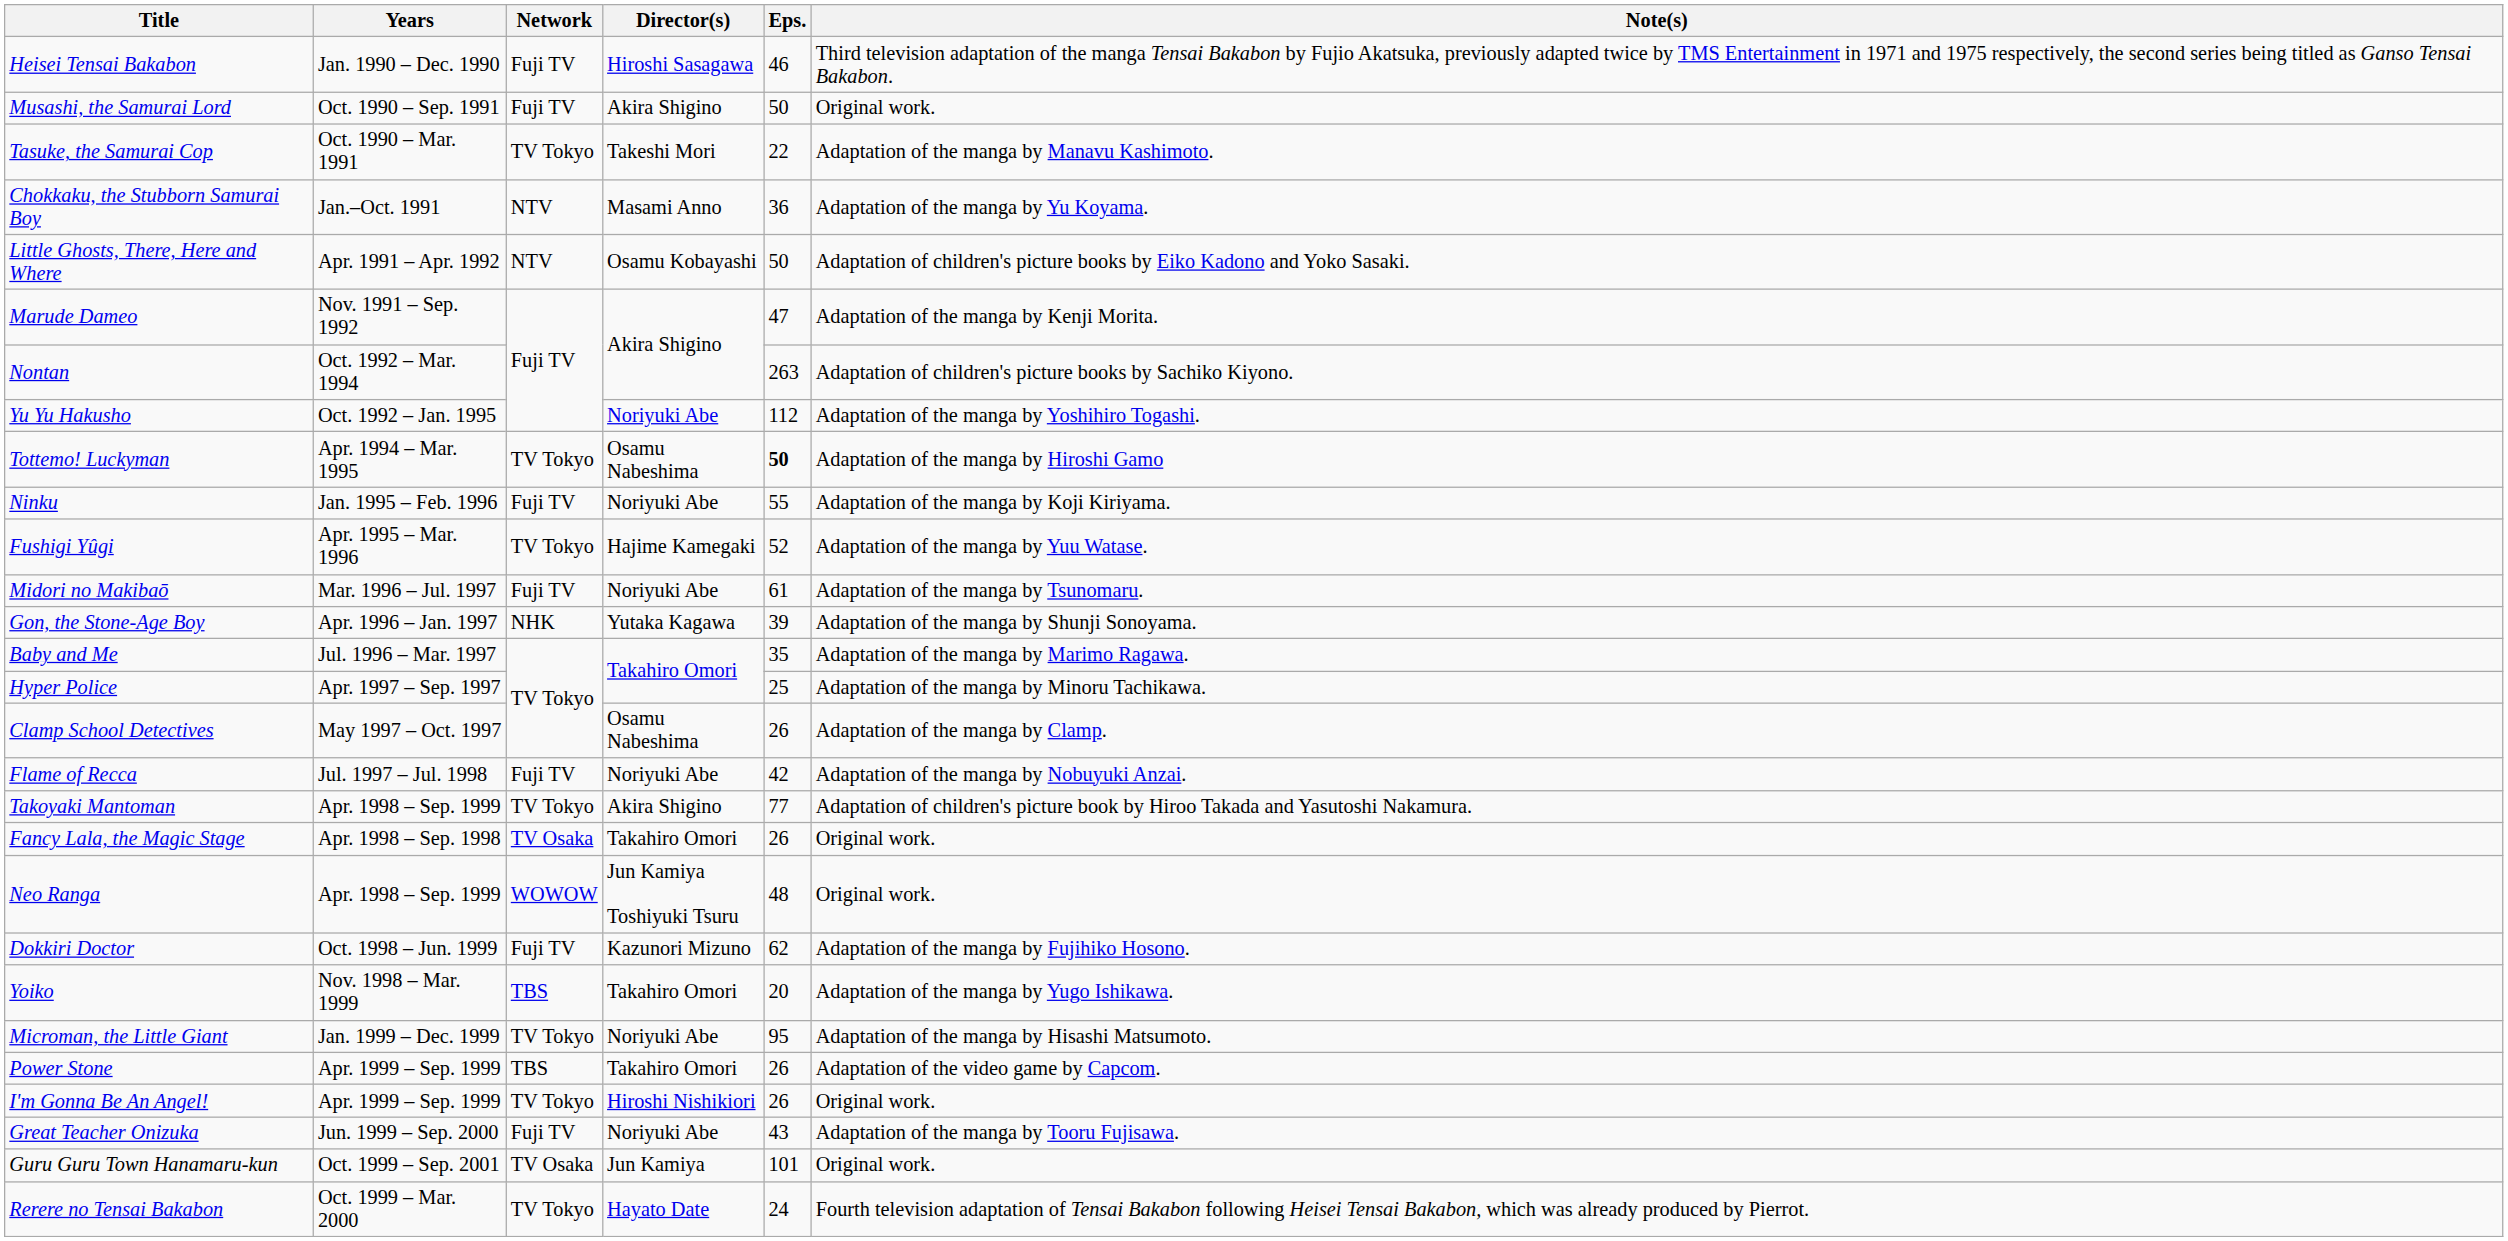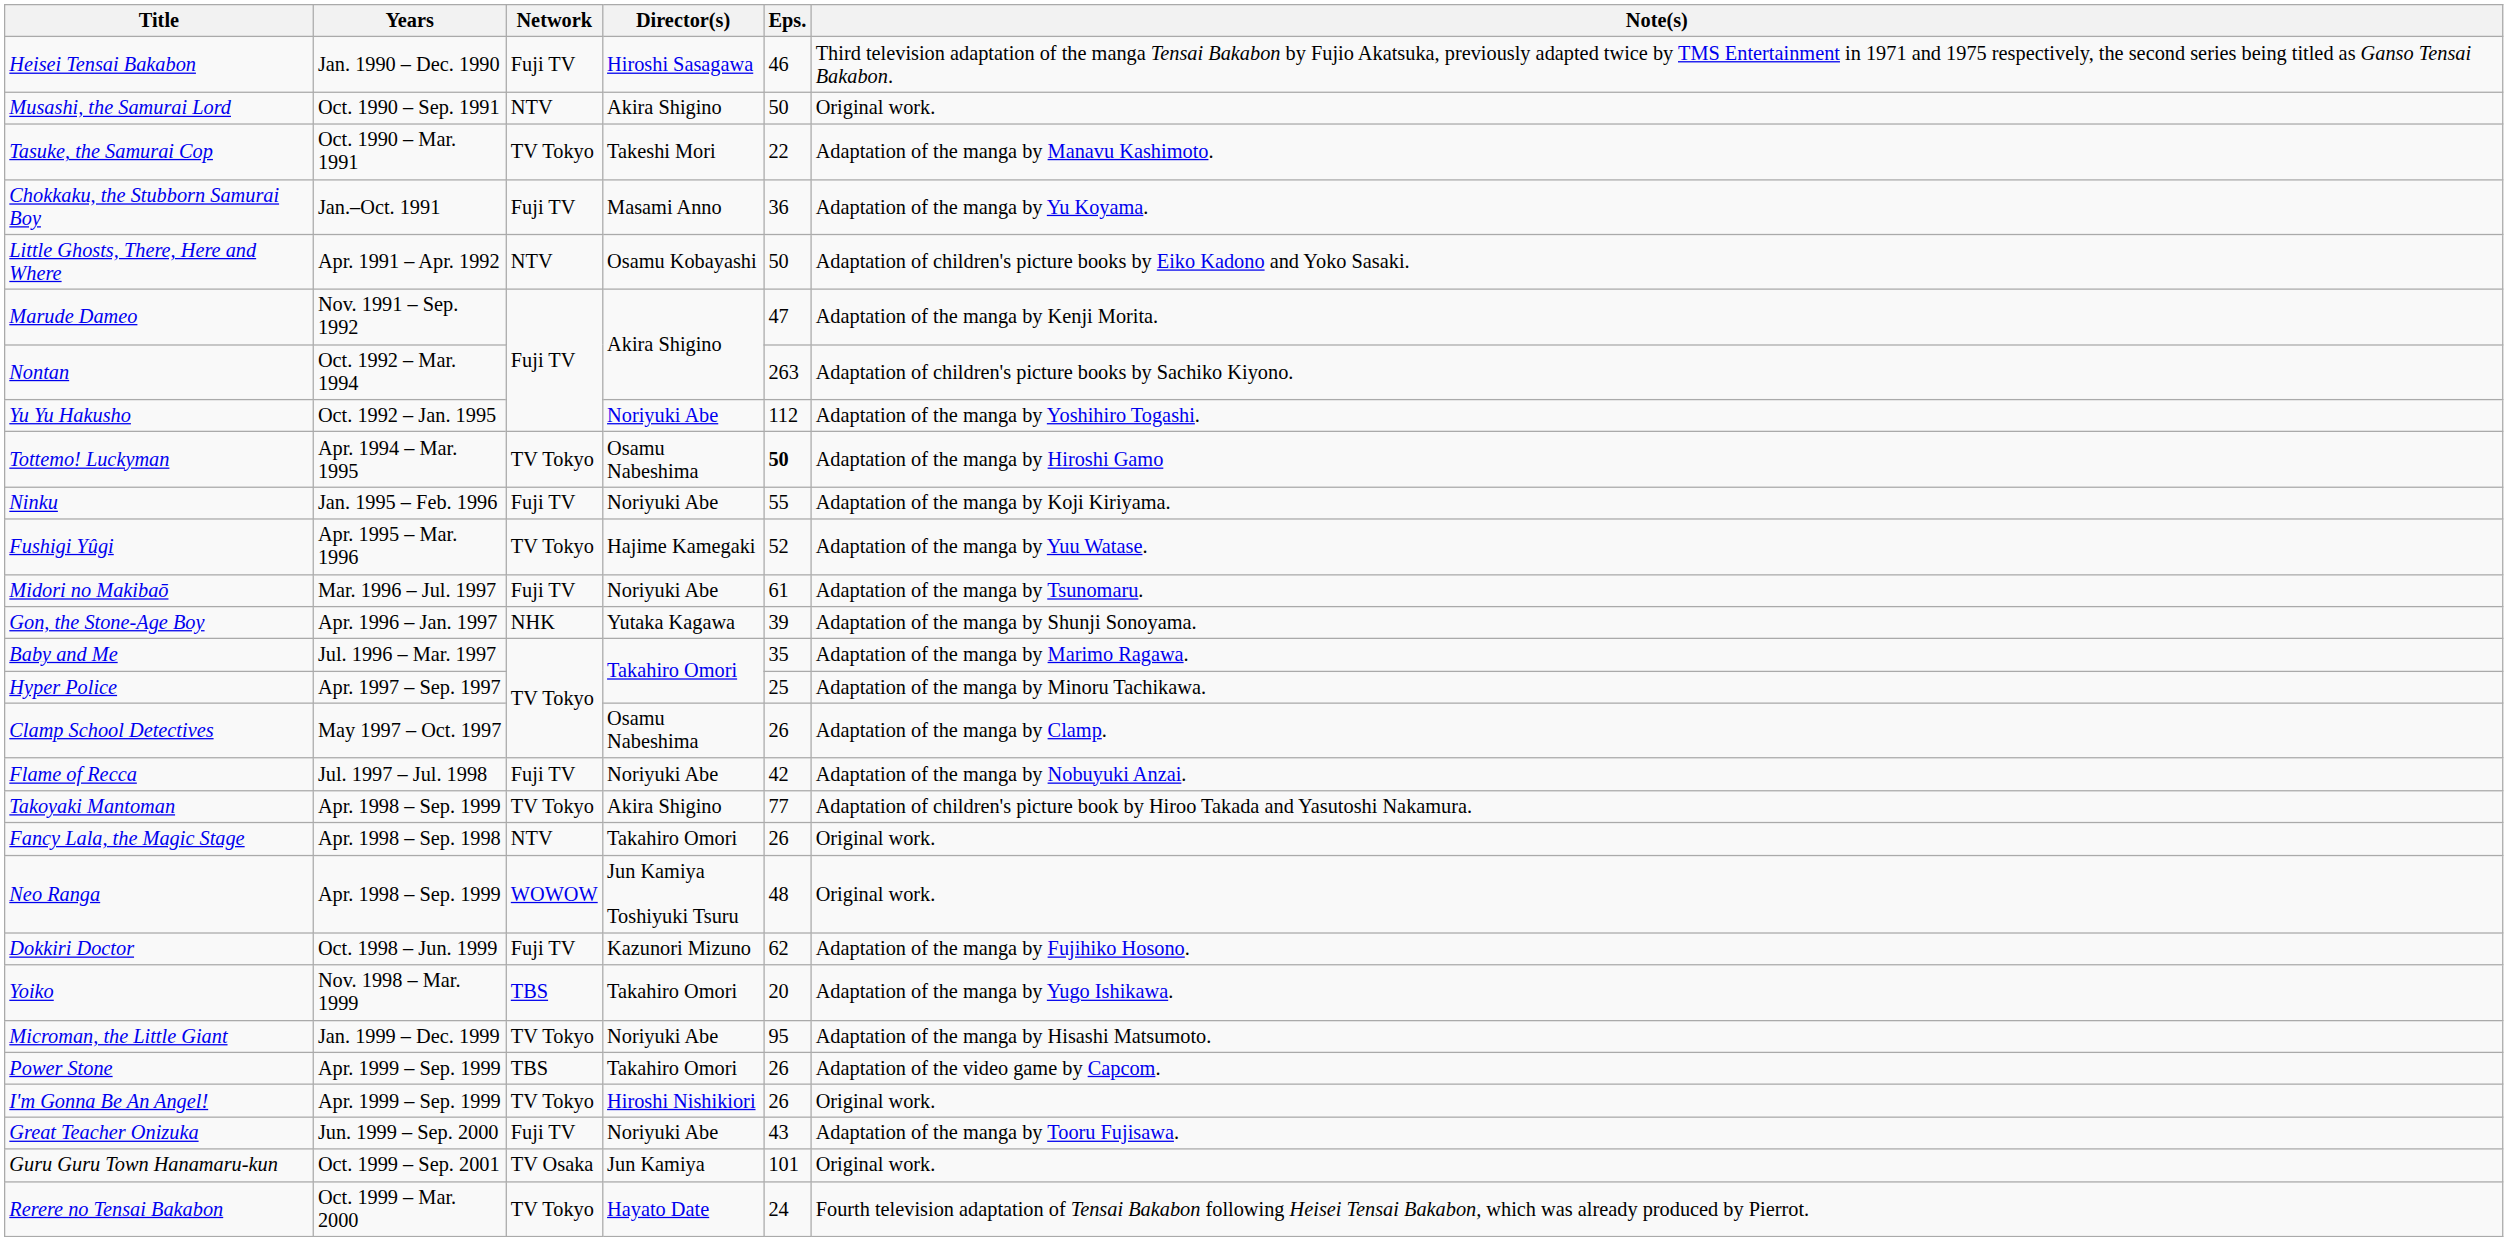Musashi, the Samurai Lord | Network: Fuji TV -> NTV
Chokkaku, the Stubborn Samurai Boy | Network: NTV -> Fuji TV
Fancy Lala, the Magic Stage | Network: TV Osaka -> NTV
